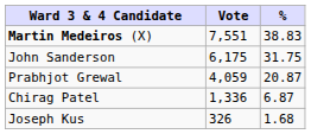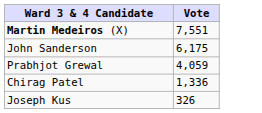- column: % | 38.83 | 31.75 | 20.87 | 6.87 | 1.68
